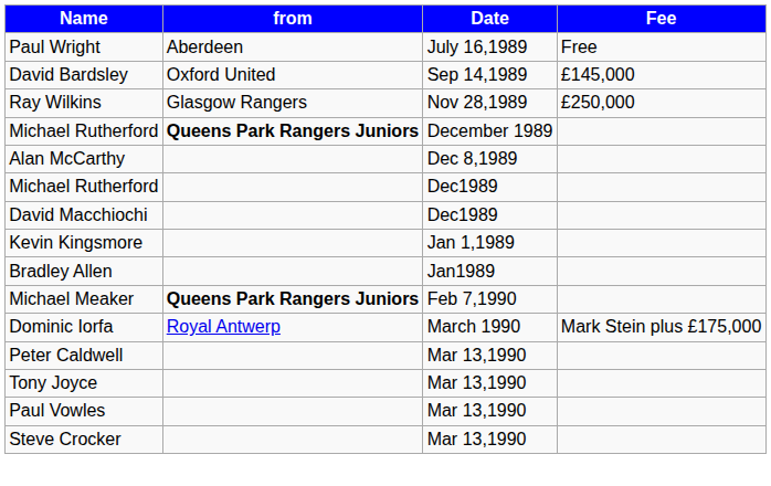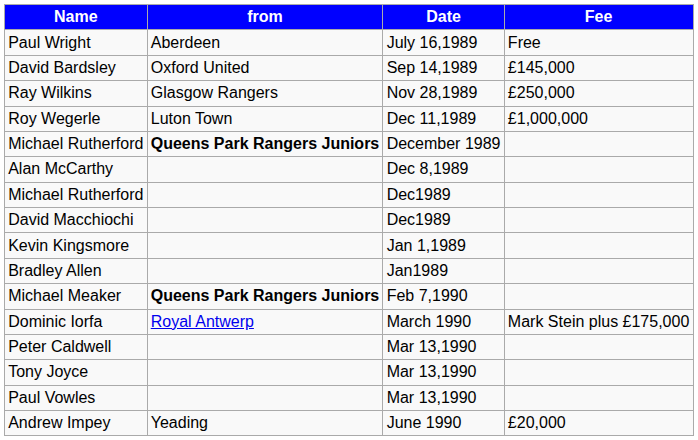+ row: Roy Wegerle | Luton Town | Dec 11,1989 | £1,000,000
- row: Steve Crocker | Mar 13,1990
+ row: Andrew Impey | Yeading | June 1990 | £20,000
